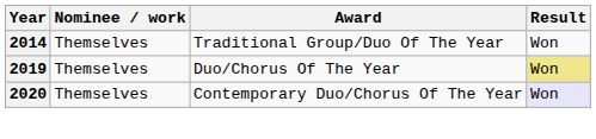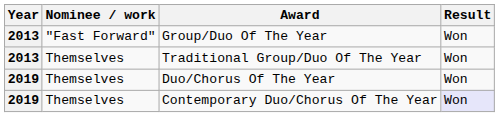+ row: 2013 | "Fast Forward" | Group/Duo Of The Year | Won
Traditional Group/Duo Of The Year | Year: 2014 -> 2013
Duo/Chorus Of The Year | Result: khaki background -> no background
Contemporary Duo/Chorus Of The Year | Year: 2020 -> 2019
